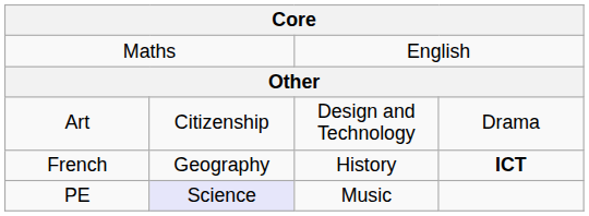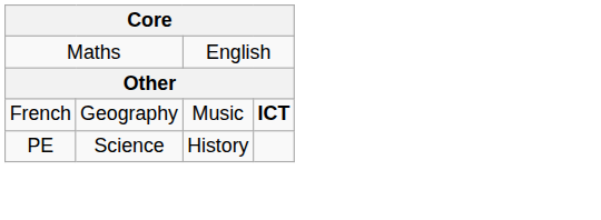- row: Art | Citizenship | Design and Technology | Drama
French | column 3: History -> Music
PE | column 2: lavender background -> no background
PE | column 3: Music -> History
